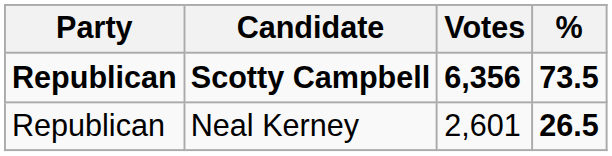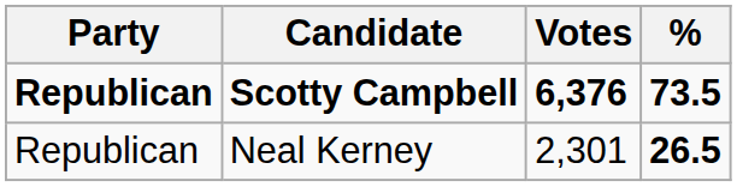Scotty Campbell | Votes: 6,356 -> 6,376
Neal Kerney | Votes: 2,601 -> 2,301
